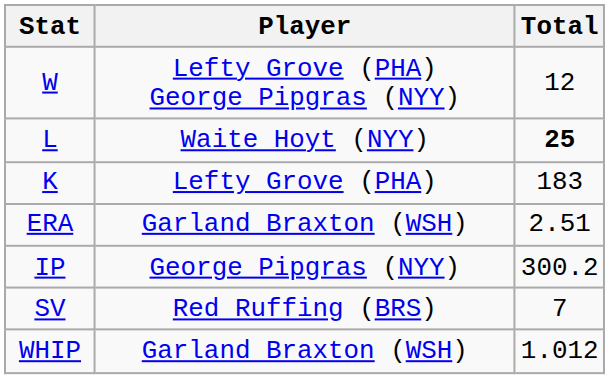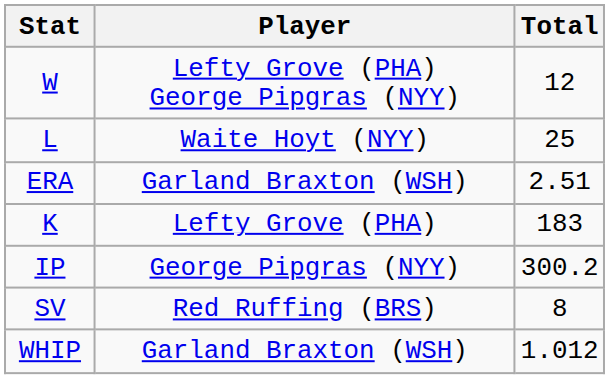L | Total: bold -> normal
rows swapped: ERA <-> K
SV | Total: 7 -> 8
